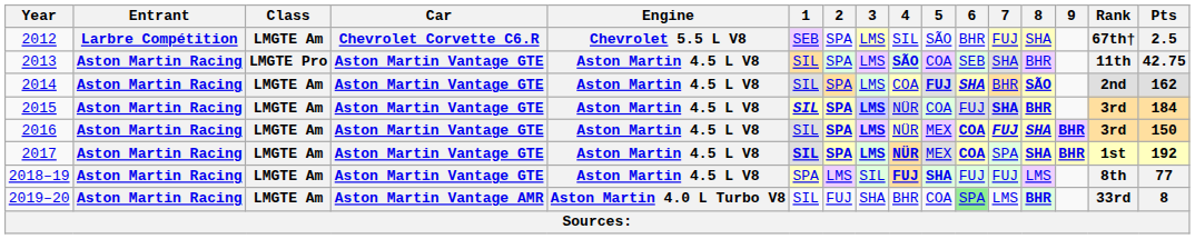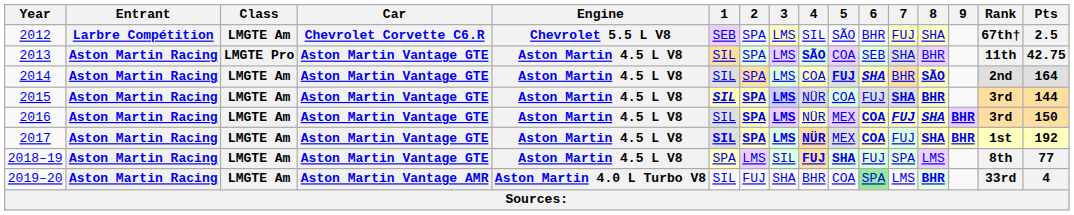2014 | Pts: 162 -> 164
2015 | Pts: 184 -> 144
2017 | 7: SPA -> FUJ
2018–19 | 7: FUJ -> SPA
2019–20 | Pts: 8 -> 4
